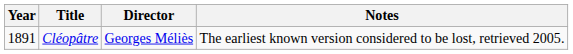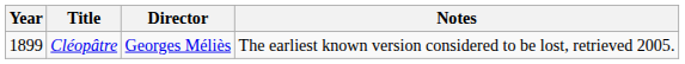Cléopâtre | Year: 1891 -> 1899
